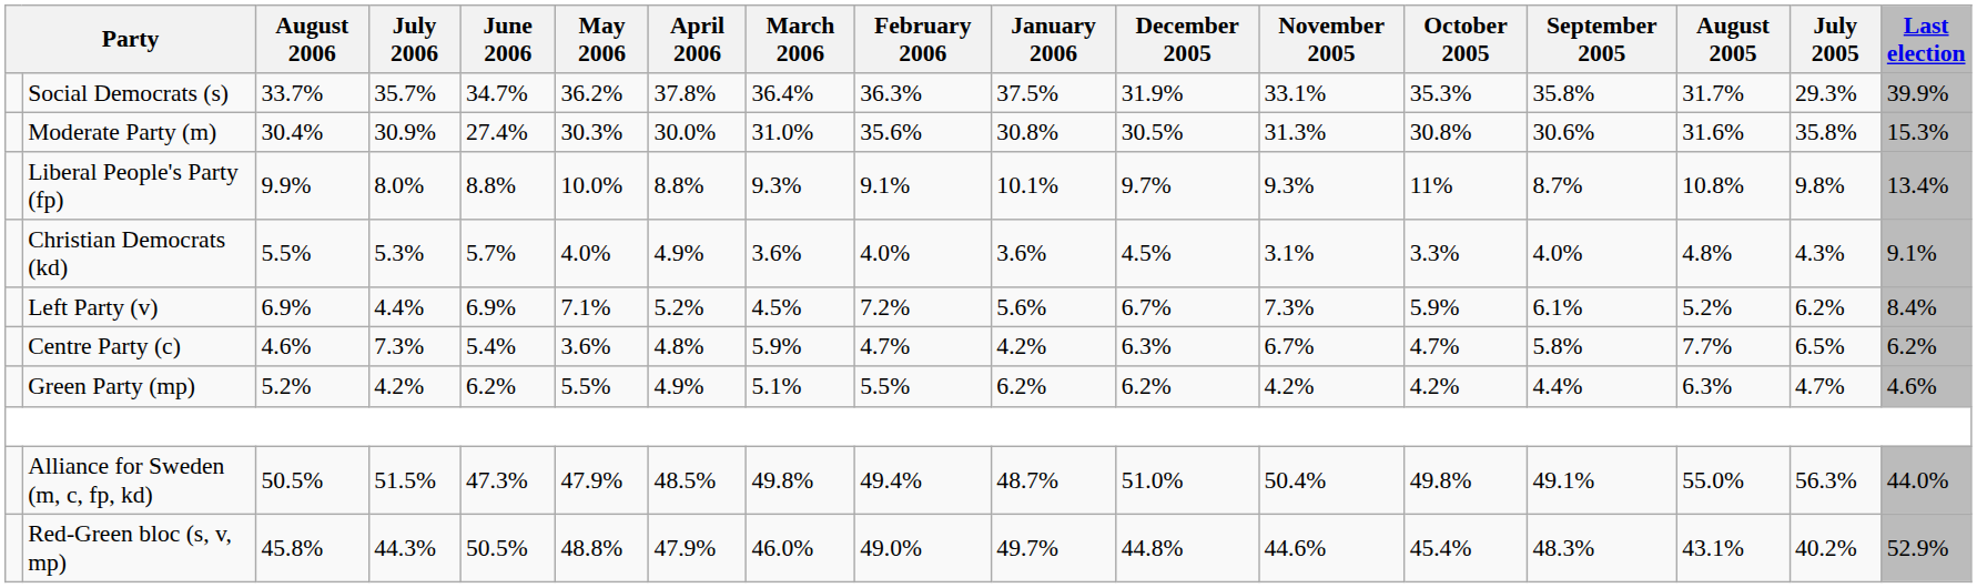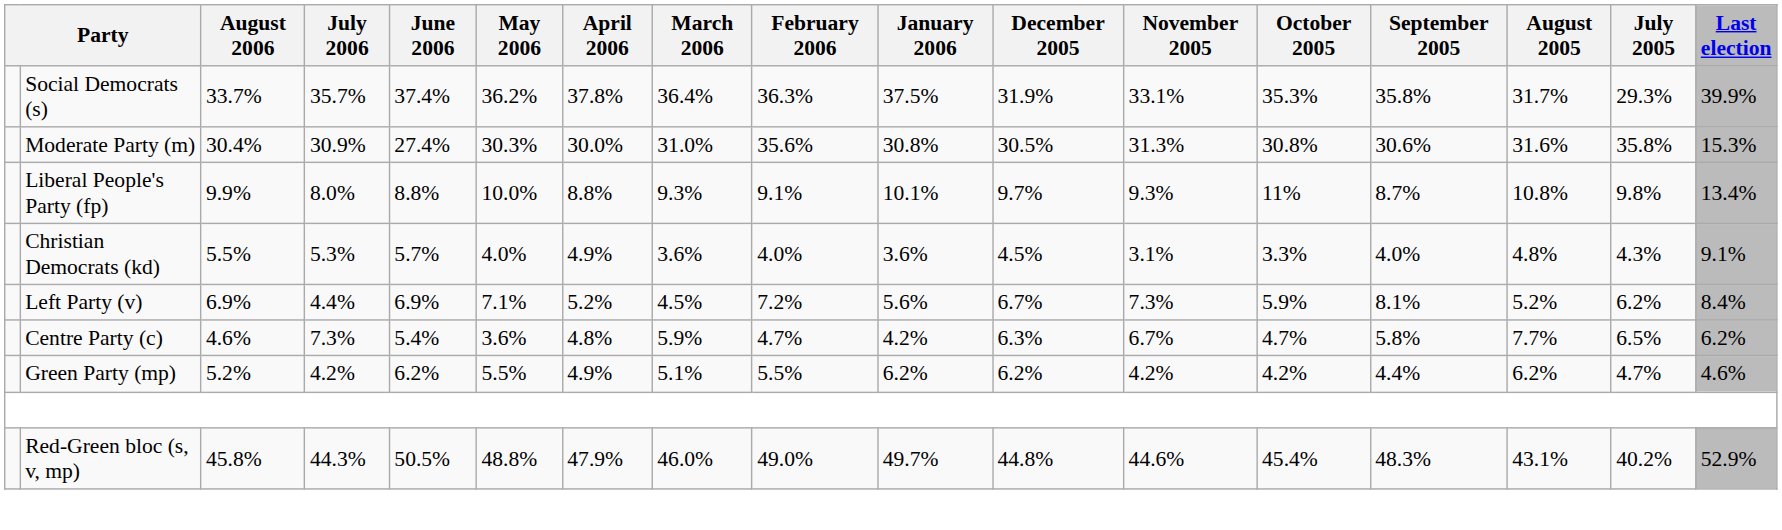Social Democrats (s) | June 2006: 34.7% -> 37.4%
Left Party (v) | September 2005: 6.1% -> 8.1%
Green Party (mp) | August 2005: 6.3% -> 6.2%
- row: Alliance for Sweden (m, c, fp, kd) | 50.5% | 51.5% | 47.3% | 47.9% | 48.5% | 49.8% | 49.4% | 48.7% | 51.0% | 50.4% | 49.8% | 49.1% | 55.0% | 56.3% | 44.0%
